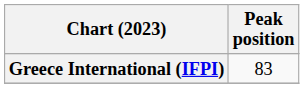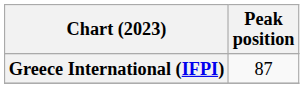Greece International (IFPI) | Peak position: 83 -> 87
